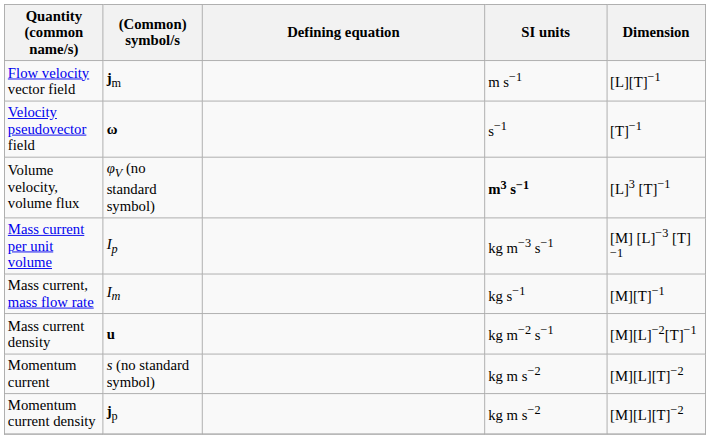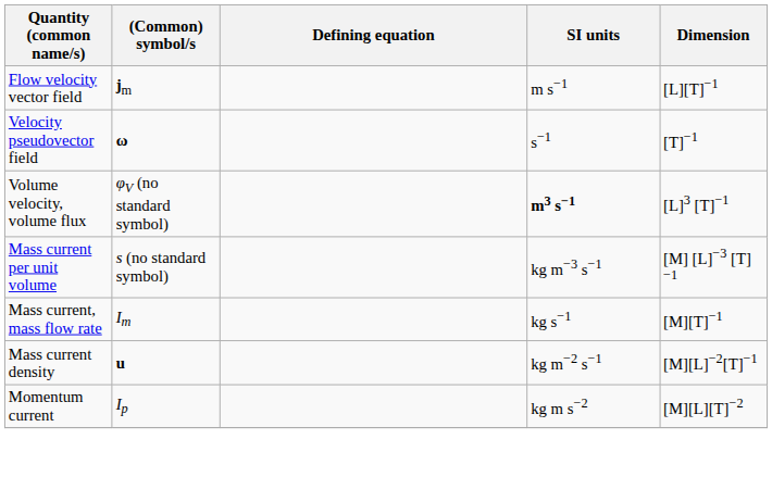Mass current per unit volume | (Common) symbol/s: Ip -> s (no standard symbol)
Momentum current | (Common) symbol/s: s (no standard symbol) -> Ip
- row: Momentum current density | jp | kg m s−2 | [M][L][T]−2
